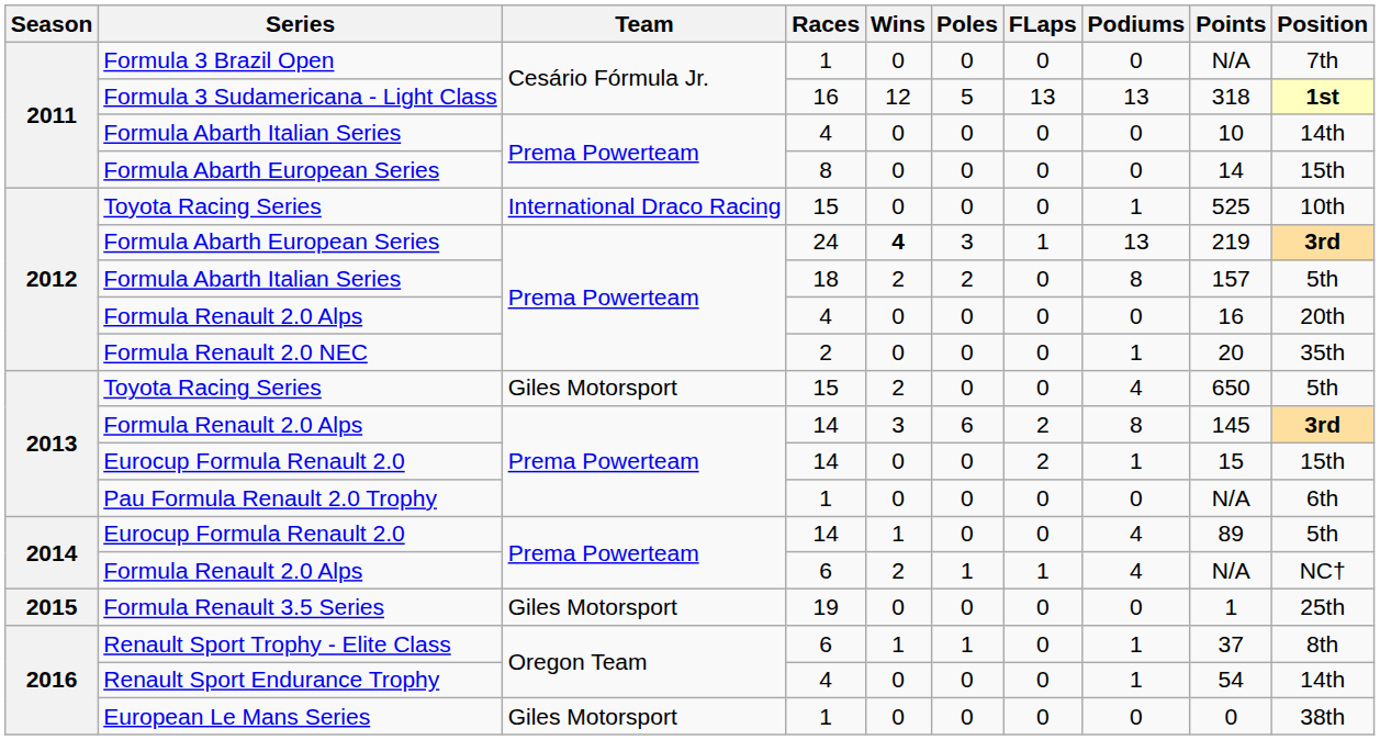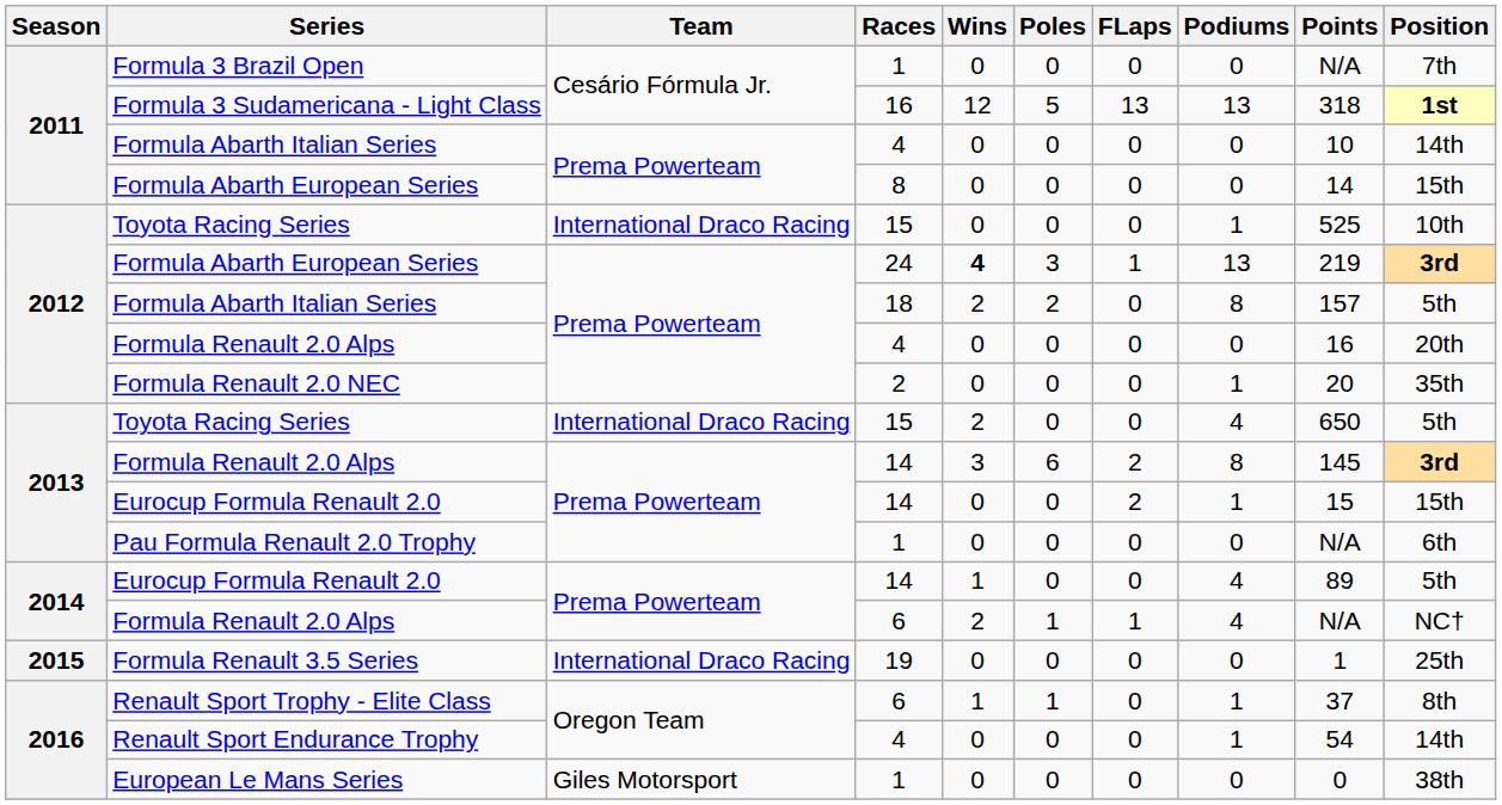2013 / Toyota Racing Series | Team: Giles Motorsport -> International Draco Racing
Formula Renault 3.5 Series | Team: Giles Motorsport -> International Draco Racing
